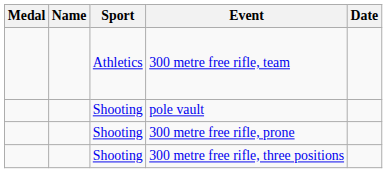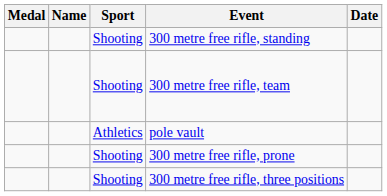+ row: Shooting | 300 metre free rifle, standing
300 metre free rifle, team | Sport: Athletics -> Shooting
pole vault | Sport: Shooting -> Athletics
